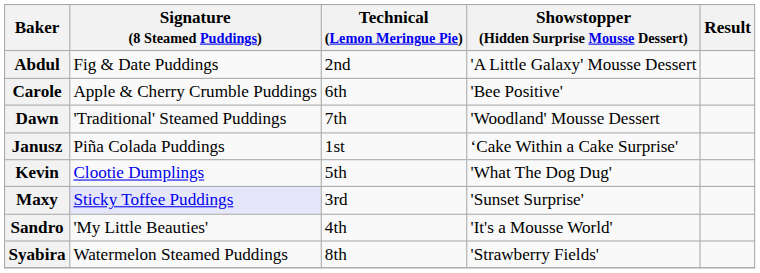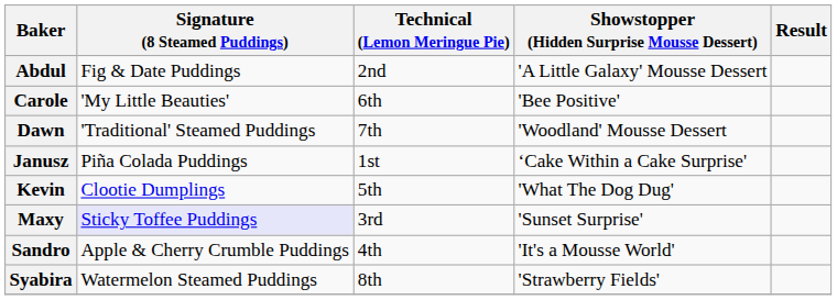Carole | Signature (8 Steamed Puddings): Apple & Cherry Crumble Puddings -> 'My Little Beauties'
Sandro | Signature (8 Steamed Puddings): 'My Little Beauties' -> Apple & Cherry Crumble Puddings
